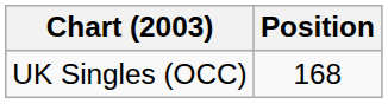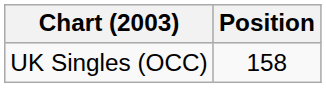UK Singles (OCC) | Position: 168 -> 158
